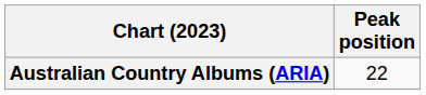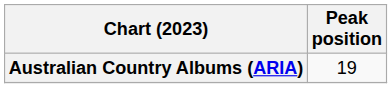Australian Country Albums (ARIA) | Peak position: 22 -> 19
